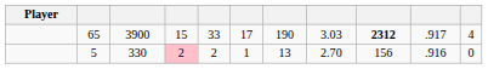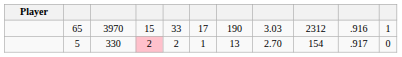65 | column 3: 3900 -> 3970
65 | column 9: bold -> normal
65 | column 10: .917 -> .916
65 | column 11: 4 -> 1
5 | column 9: 156 -> 154
5 | column 10: .916 -> .917
